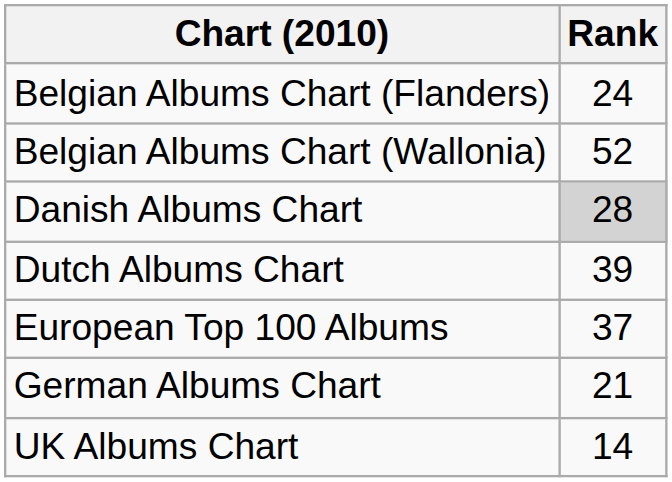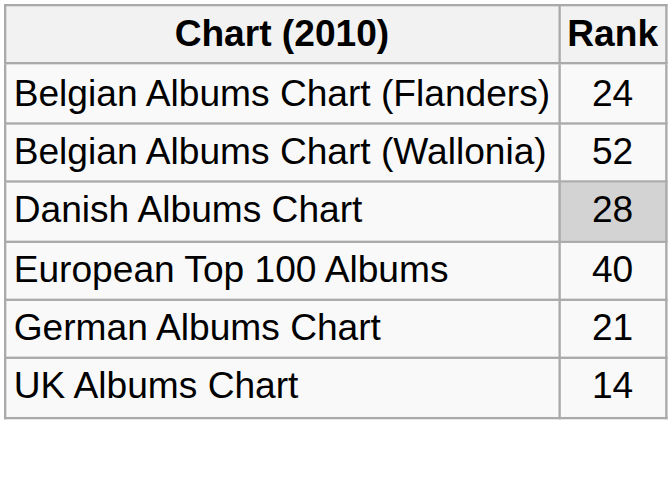- row: Dutch Albums Chart | 39
European Top 100 Albums | Rank: 37 -> 40
